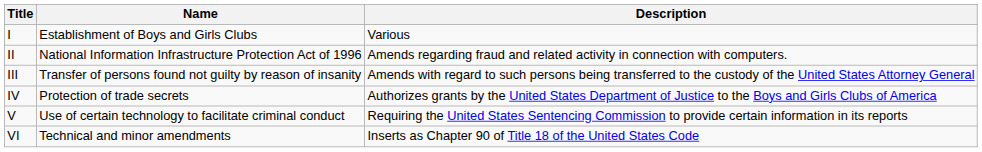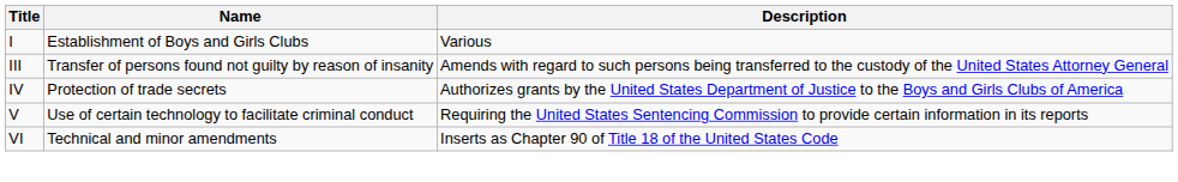- row: II | National Information Infrastructure Protection Act of 1996 | Amends regarding fraud and related activity in connection with computers.
